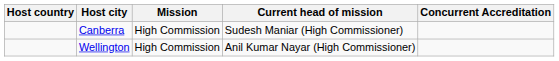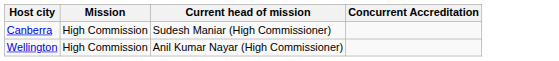- column: Host country
